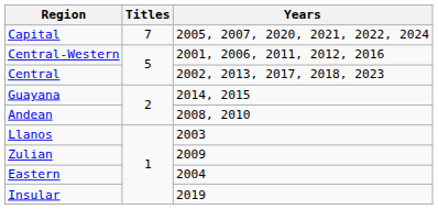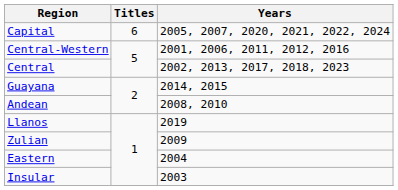Capital | Titles: 7 -> 6
Llanos | Years: 2003 -> 2019
Insular | Years: 2019 -> 2003
